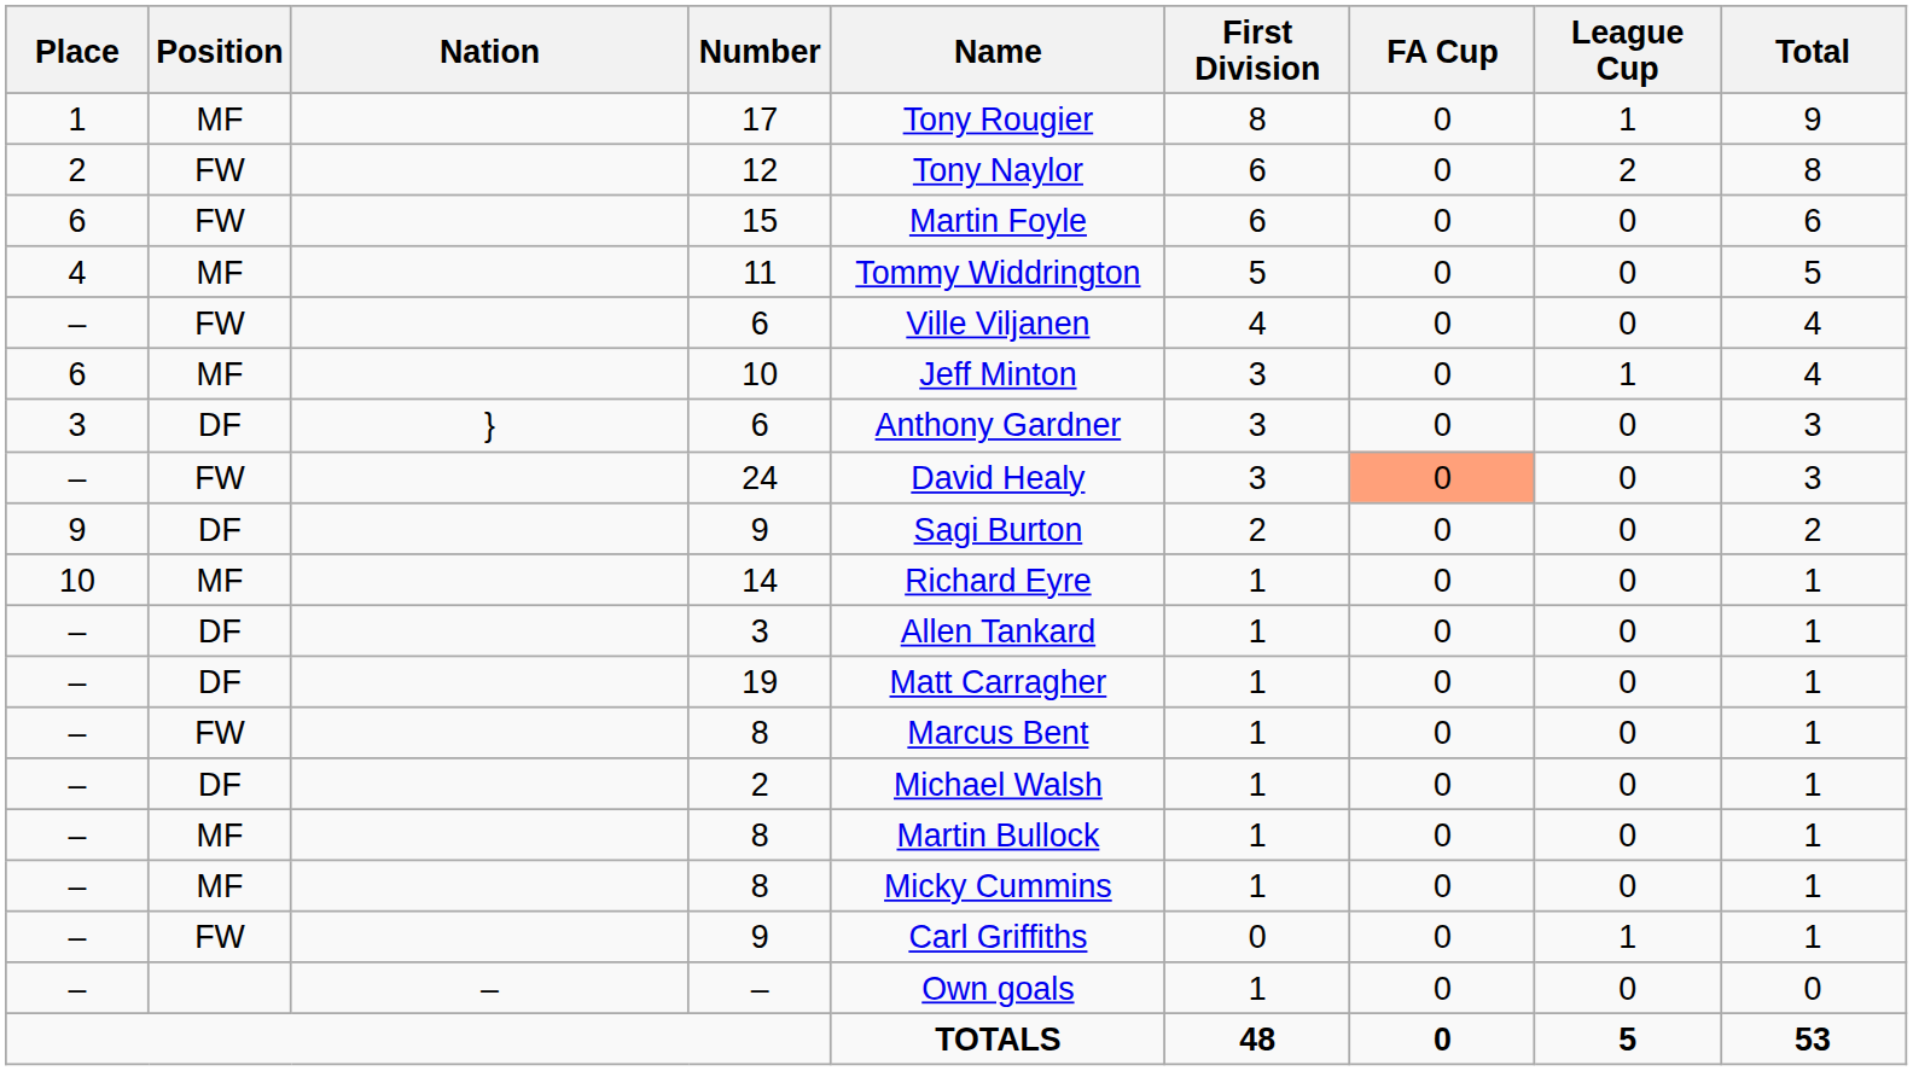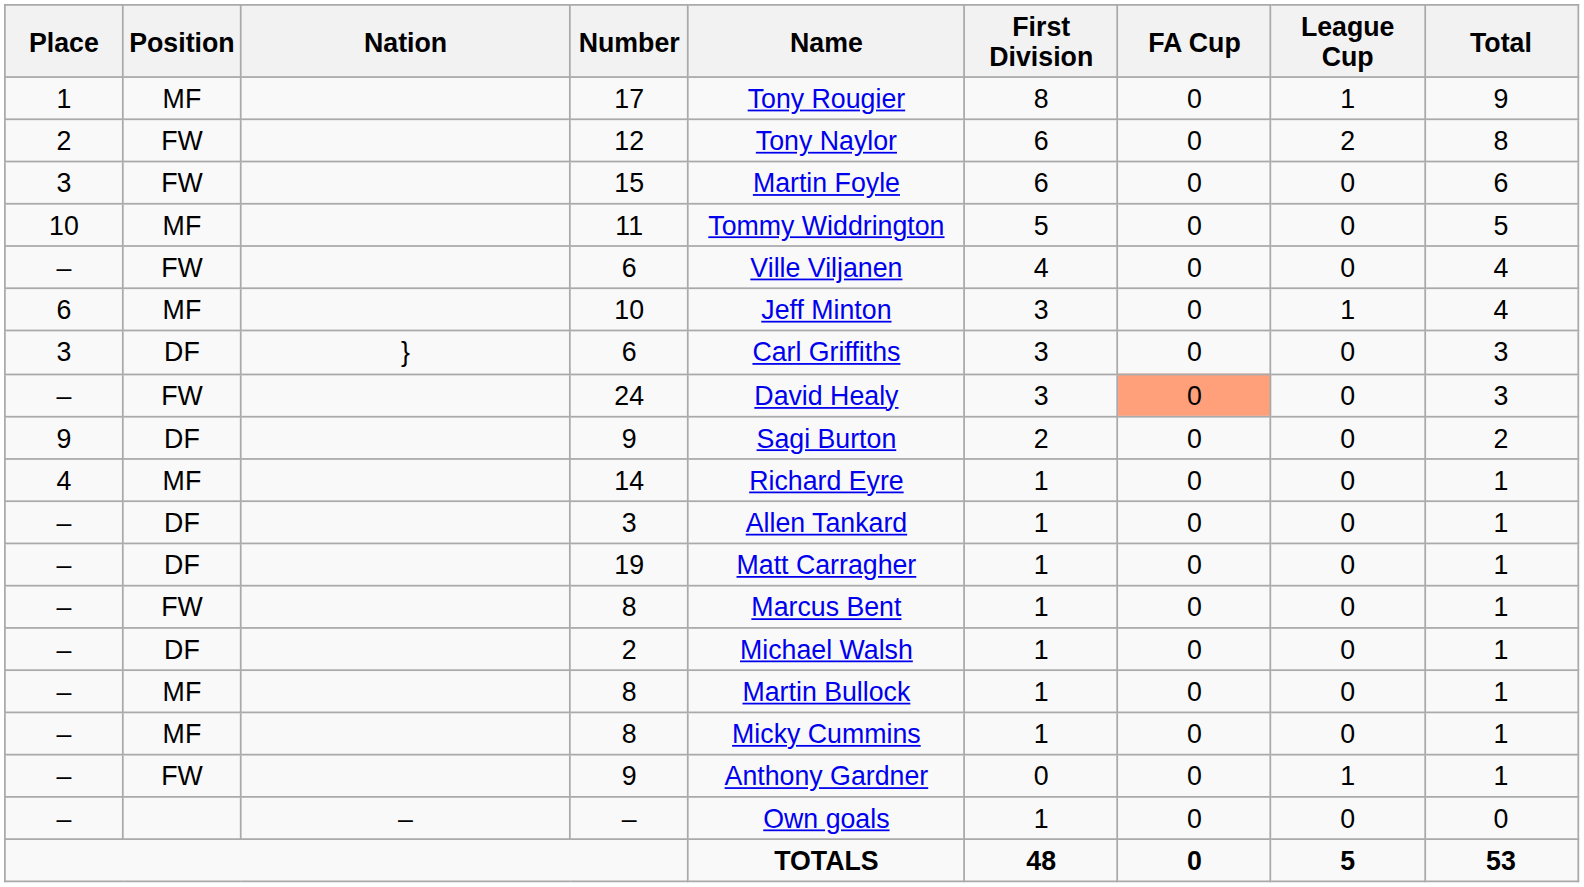15 | Place: 6 -> 3
11 | Place: 4 -> 10
DF / 6 | Name: Anthony Gardner -> Carl Griffiths
14 | Place: 10 -> 4
FW / 9 | Name: Carl Griffiths -> Anthony Gardner
